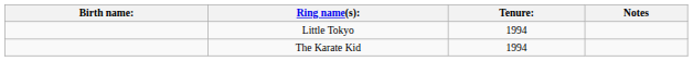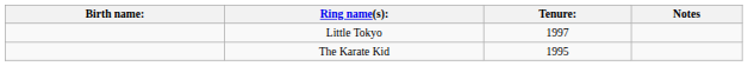Little Tokyo | Tenure:: 1994 -> 1997
The Karate Kid | Tenure:: 1994 -> 1995
